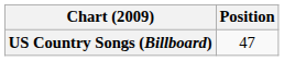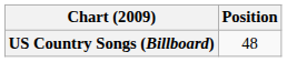US Country Songs (Billboard) | Position: 47 -> 48
